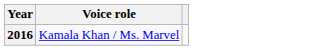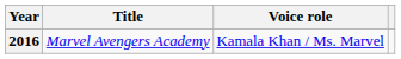+ column: Title | Marvel Avengers Academy
